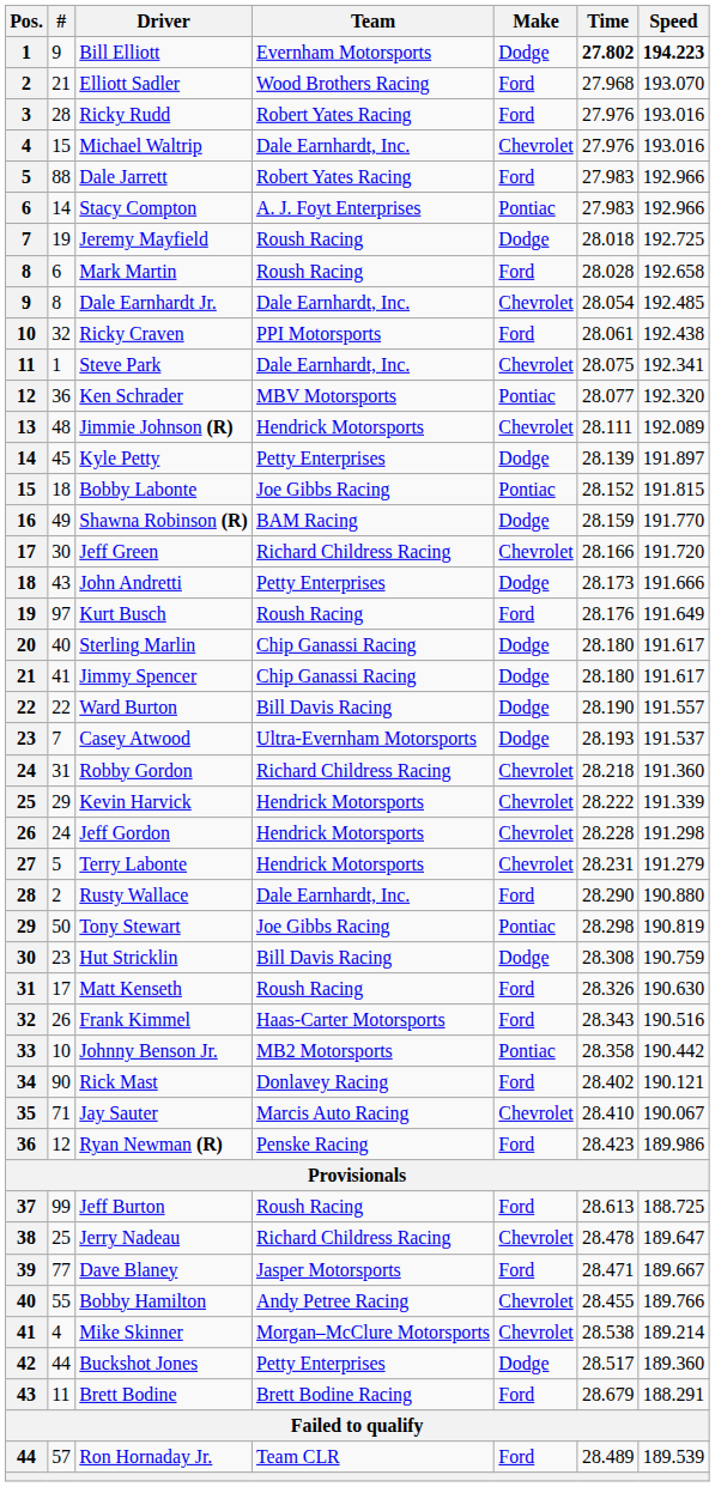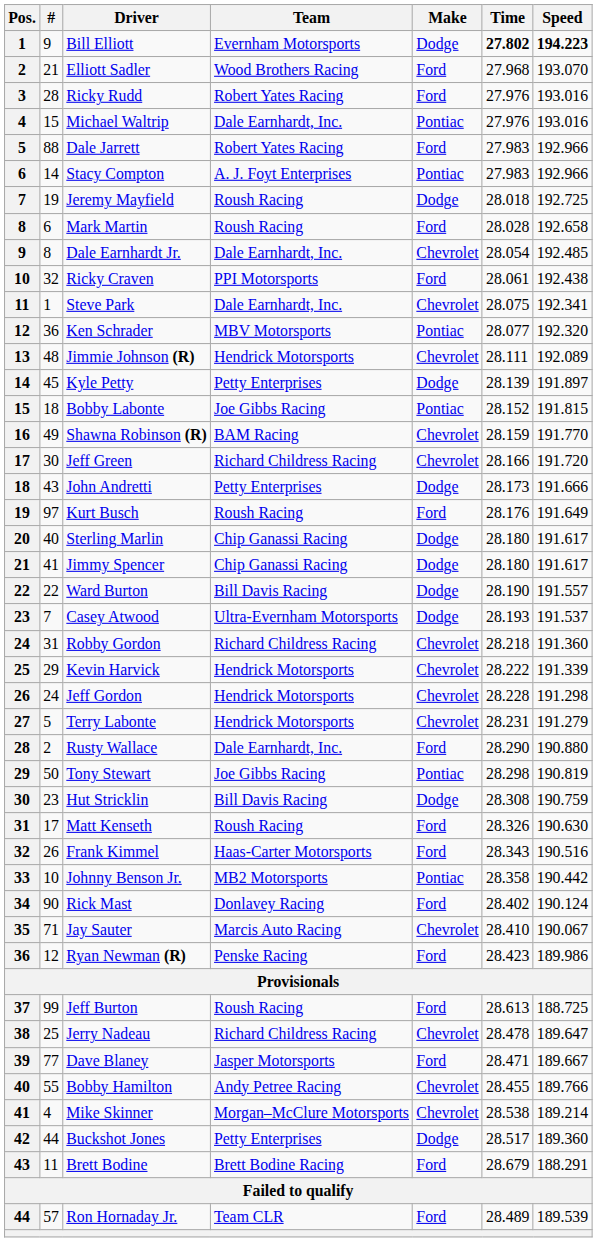Michael Waltrip | Make: Chevrolet -> Pontiac
Shawna Robinson (R) | Make: Dodge -> Chevrolet
Rick Mast | Speed: 190.121 -> 190.124
